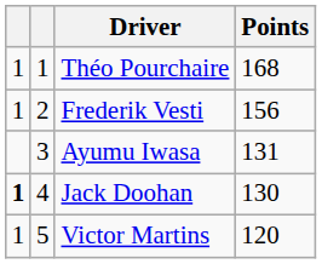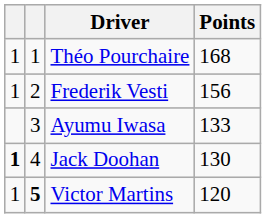Ayumu Iwasa | Points: 131 -> 133
Victor Martins | column 2: normal -> bold
